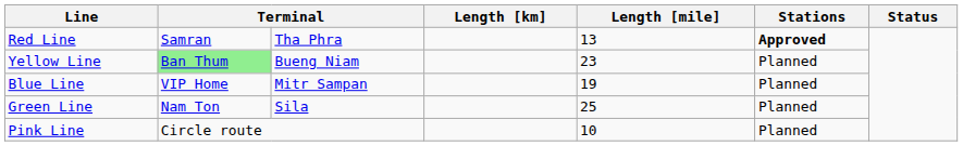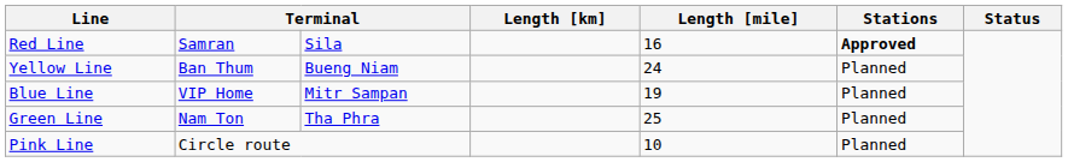Red Line | column 3: Tha Phra -> Sila
Red Line | Length [mile]: 13 -> 16
Yellow Line | column 2: lightgreen background -> no background
Yellow Line | Length [mile]: 23 -> 24
Green Line | column 3: Sila -> Tha Phra
